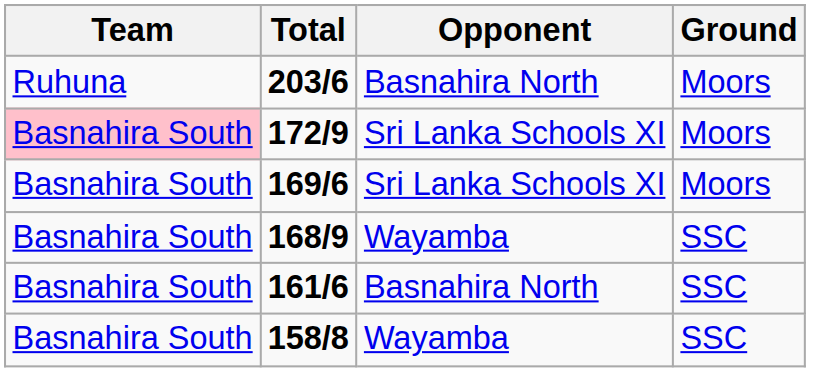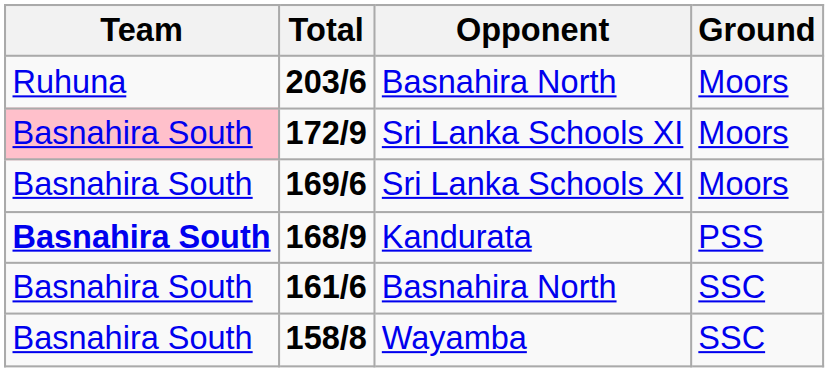168/9 | Team: normal -> bold
168/9 | Opponent: Wayamba -> Kandurata
168/9 | Ground: SSC -> PSS
